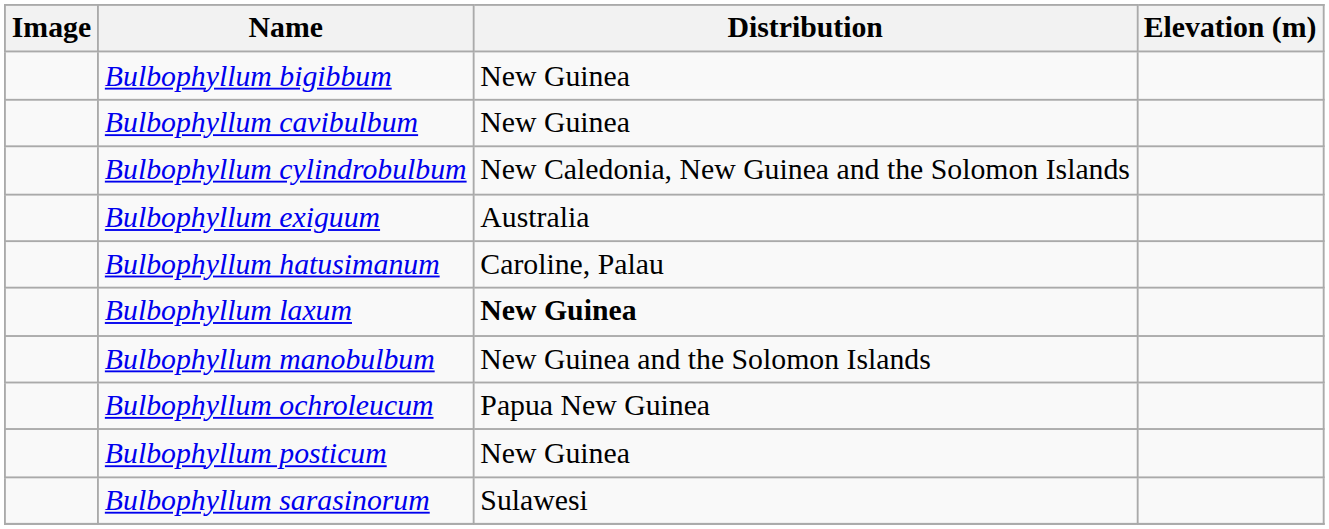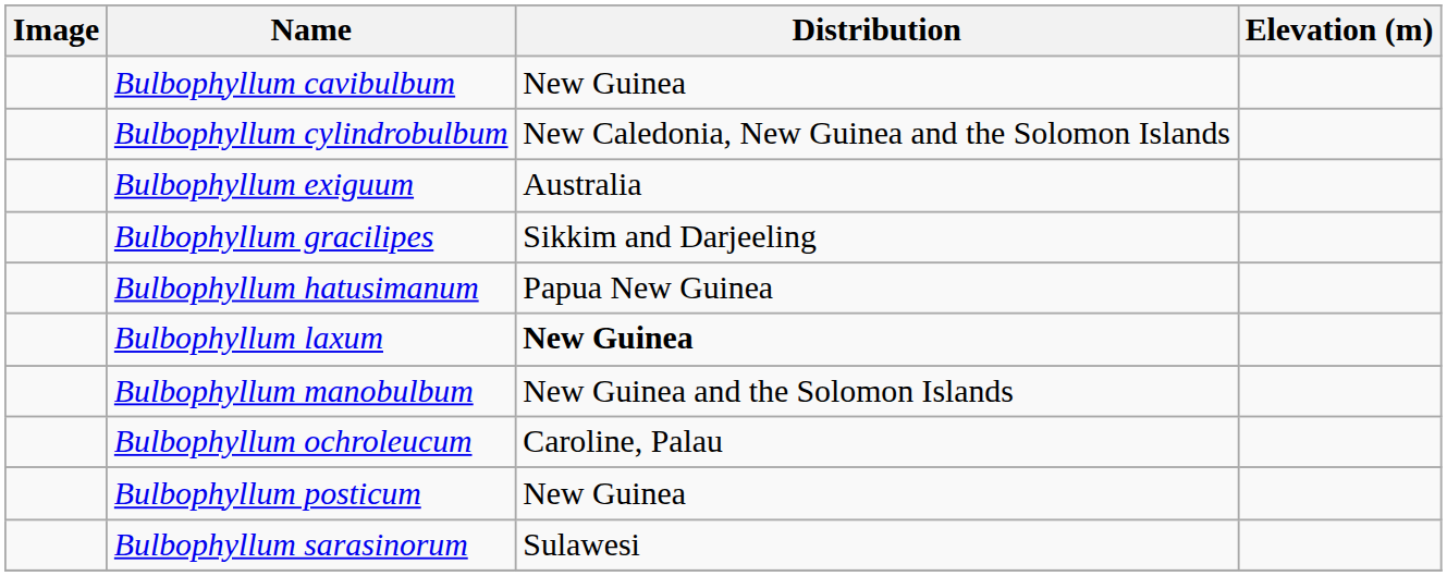- row: Bulbophyllum bigibbum | New Guinea
+ row: Bulbophyllum gracilipes | Sikkim and Darjeeling
Bulbophyllum hatusimanum | Distribution: Caroline, Palau -> Papua New Guinea
Bulbophyllum ochroleucum | Distribution: Papua New Guinea -> Caroline, Palau
